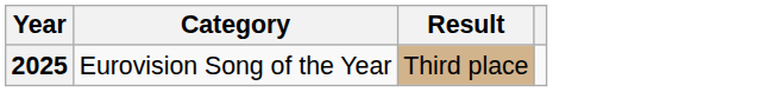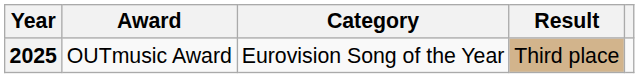+ column: Award | OUTmusic Award
